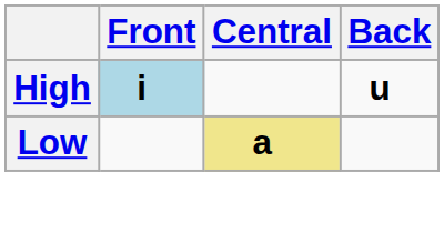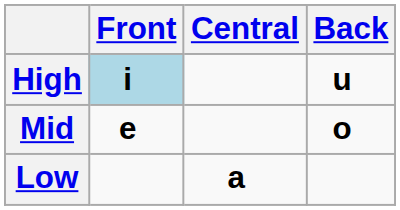+ row: Mid | e | o
Low | Central: khaki background -> no background
